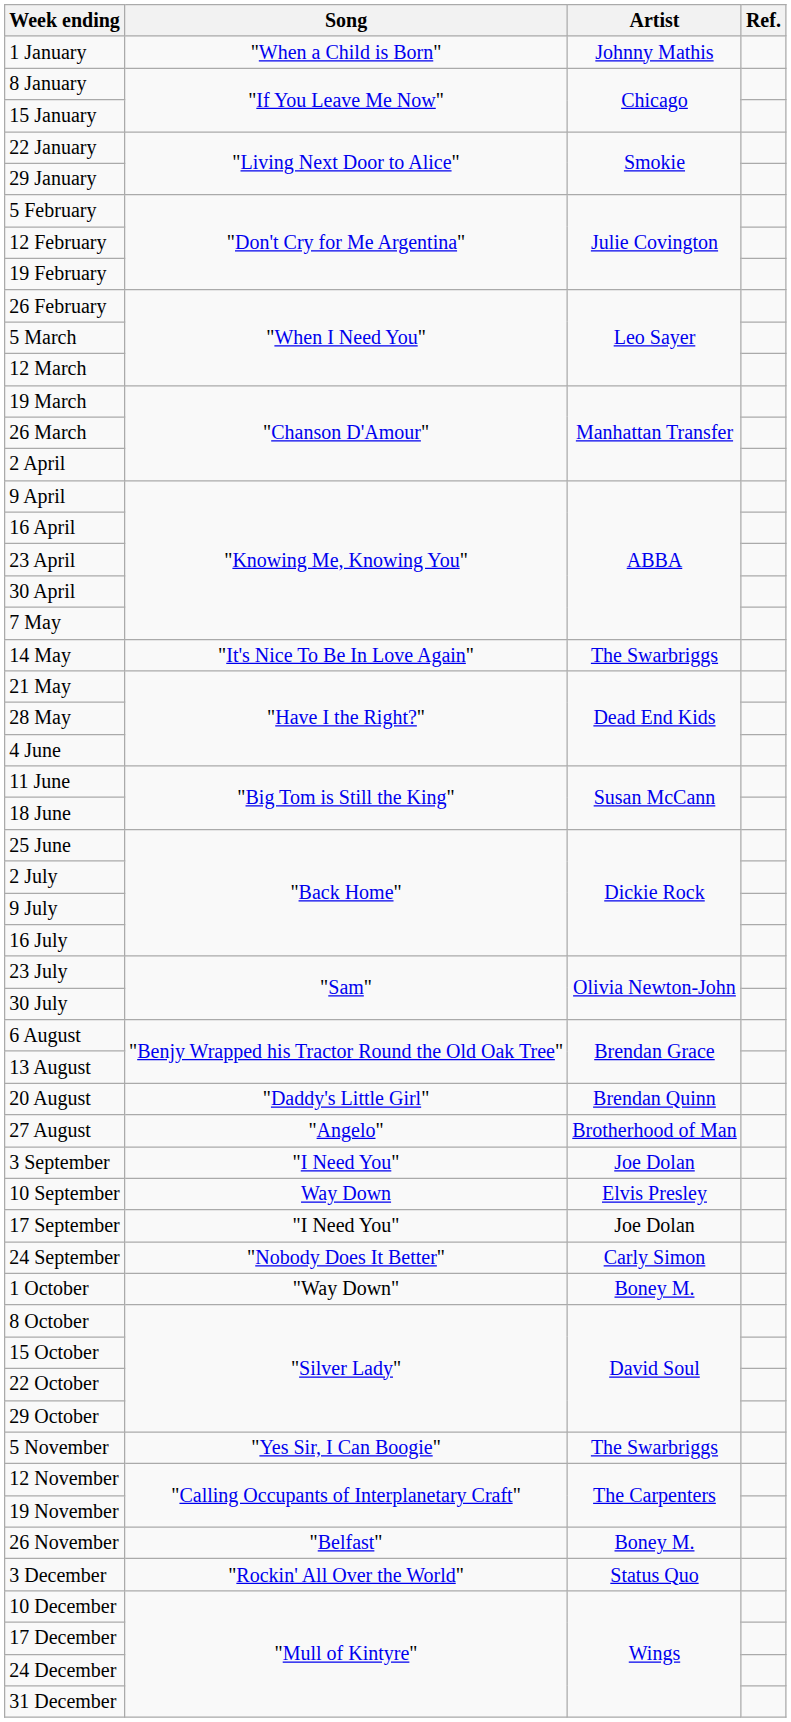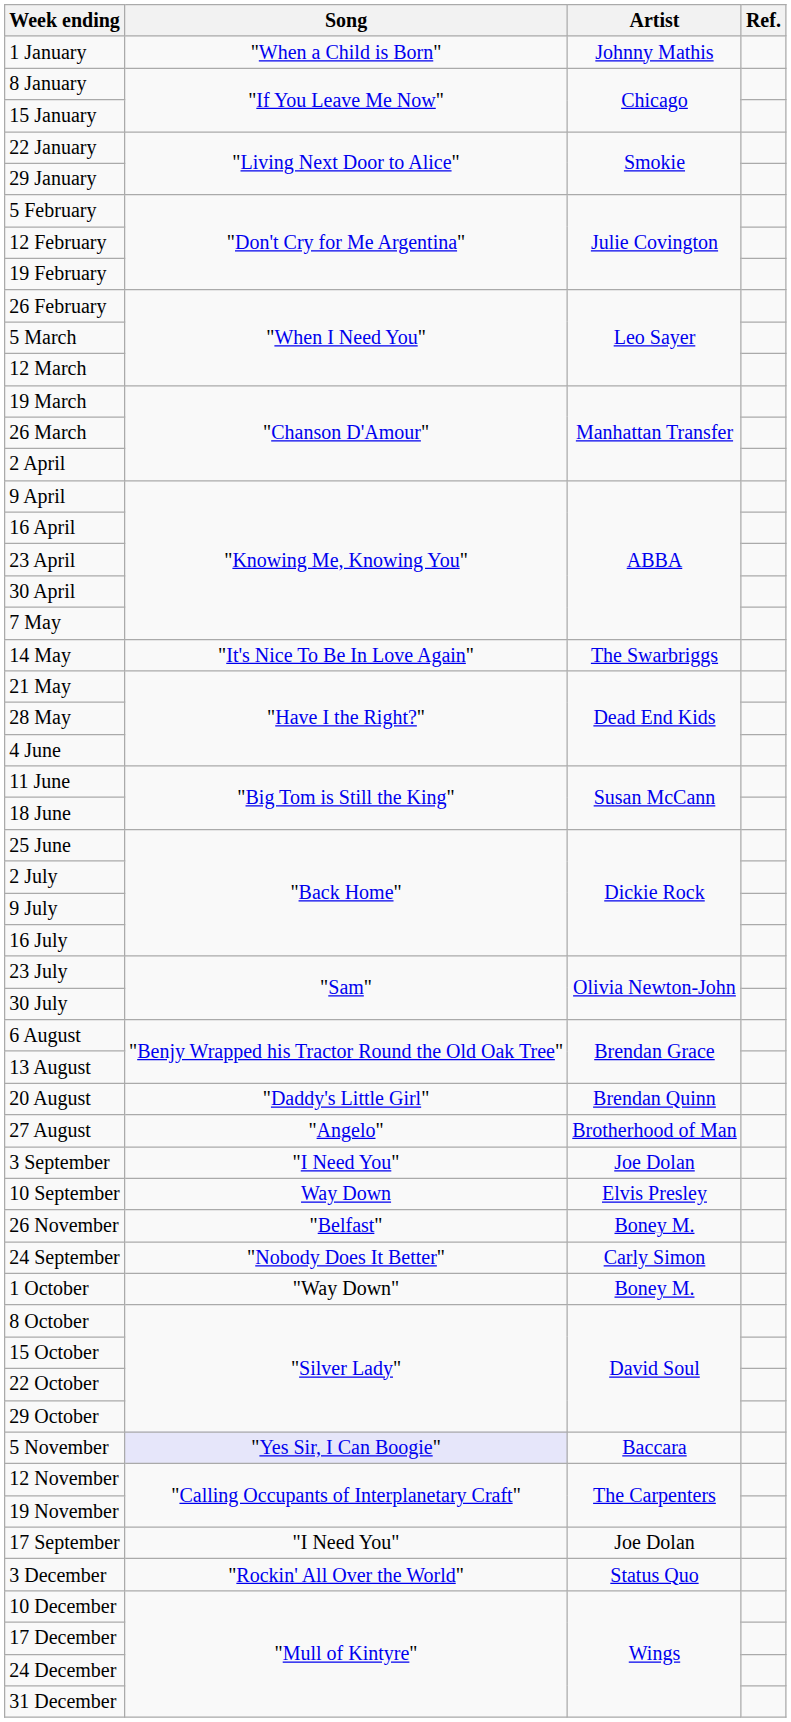rows swapped: 17 September <-> 26 November
5 November | Song: no background -> lavender background
5 November | Artist: The Swarbriggs -> Baccara
